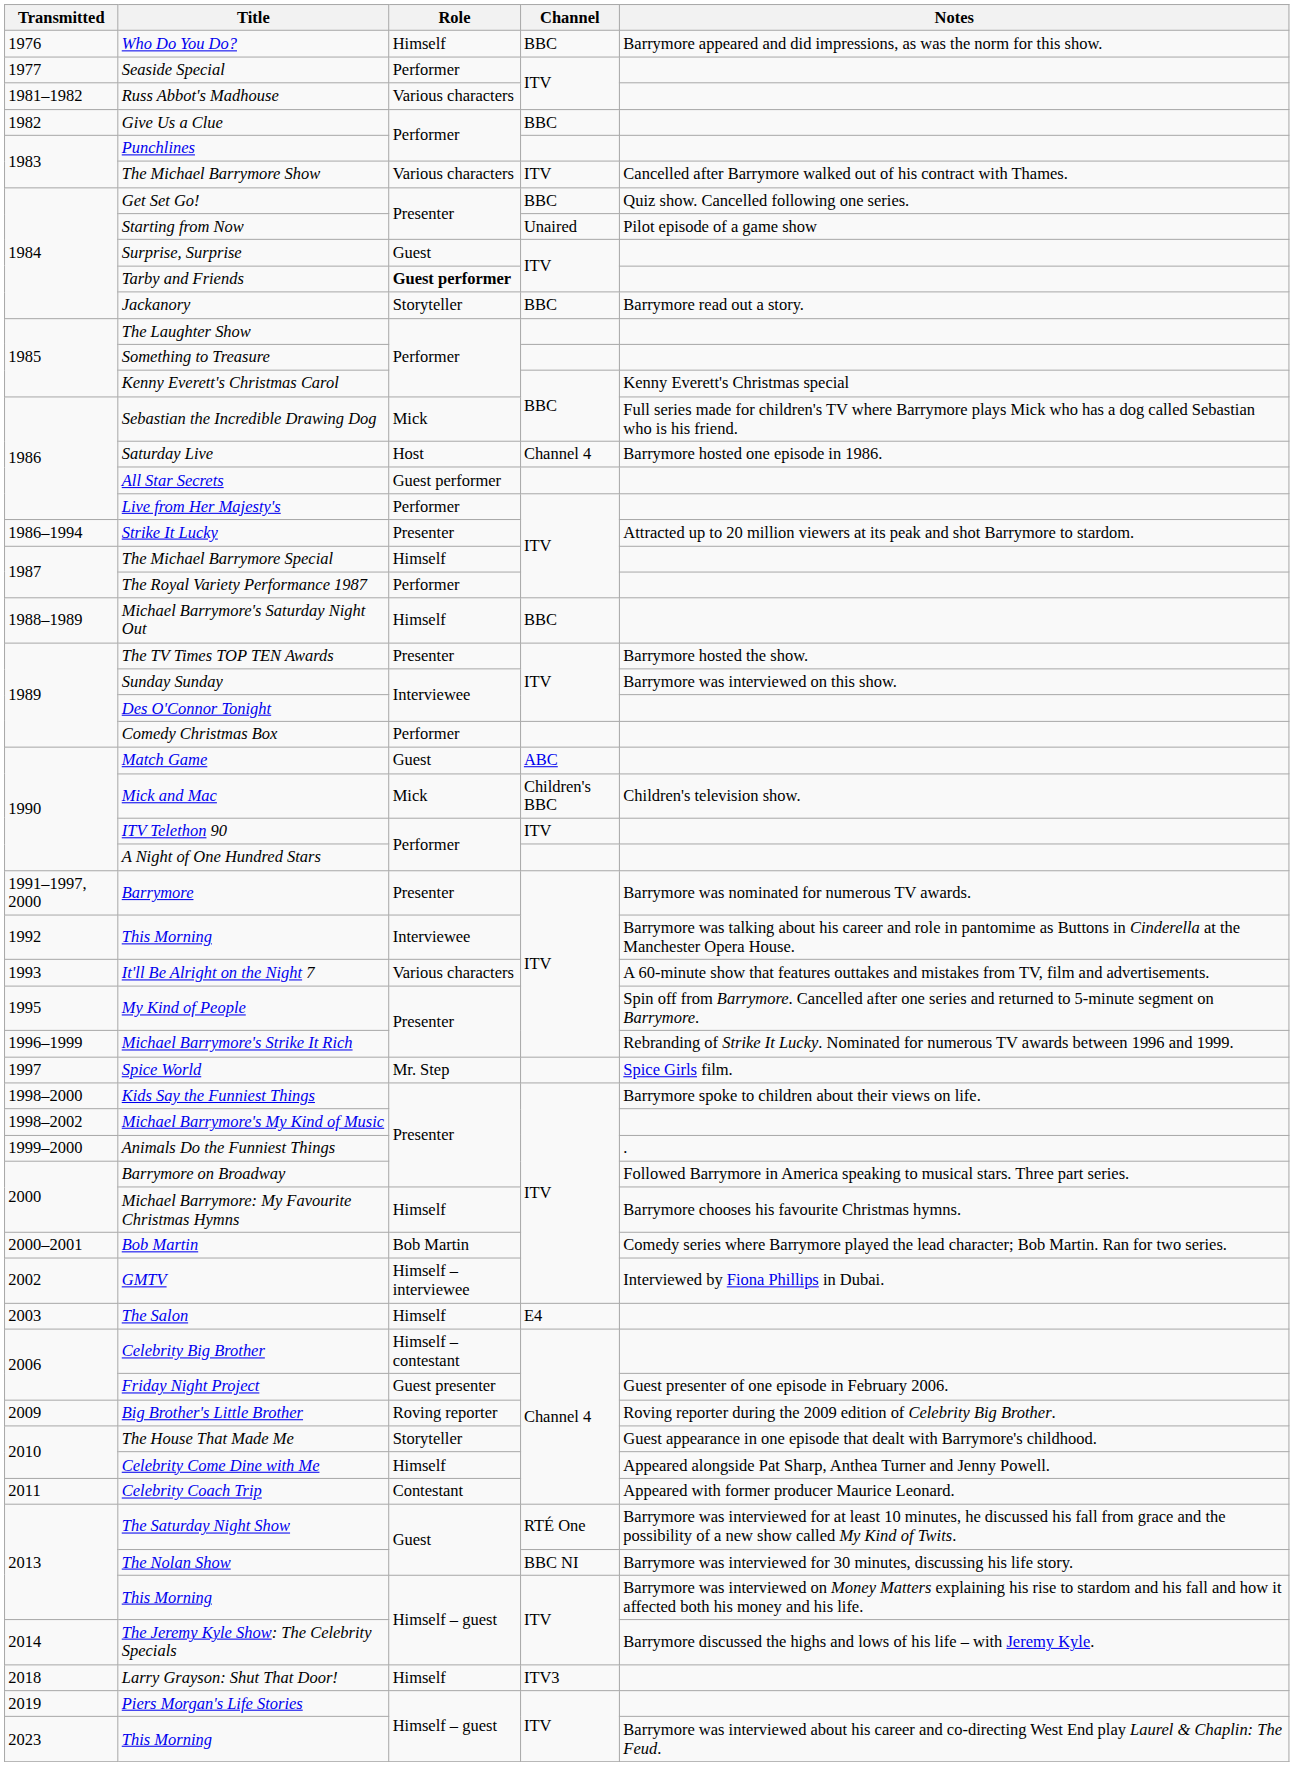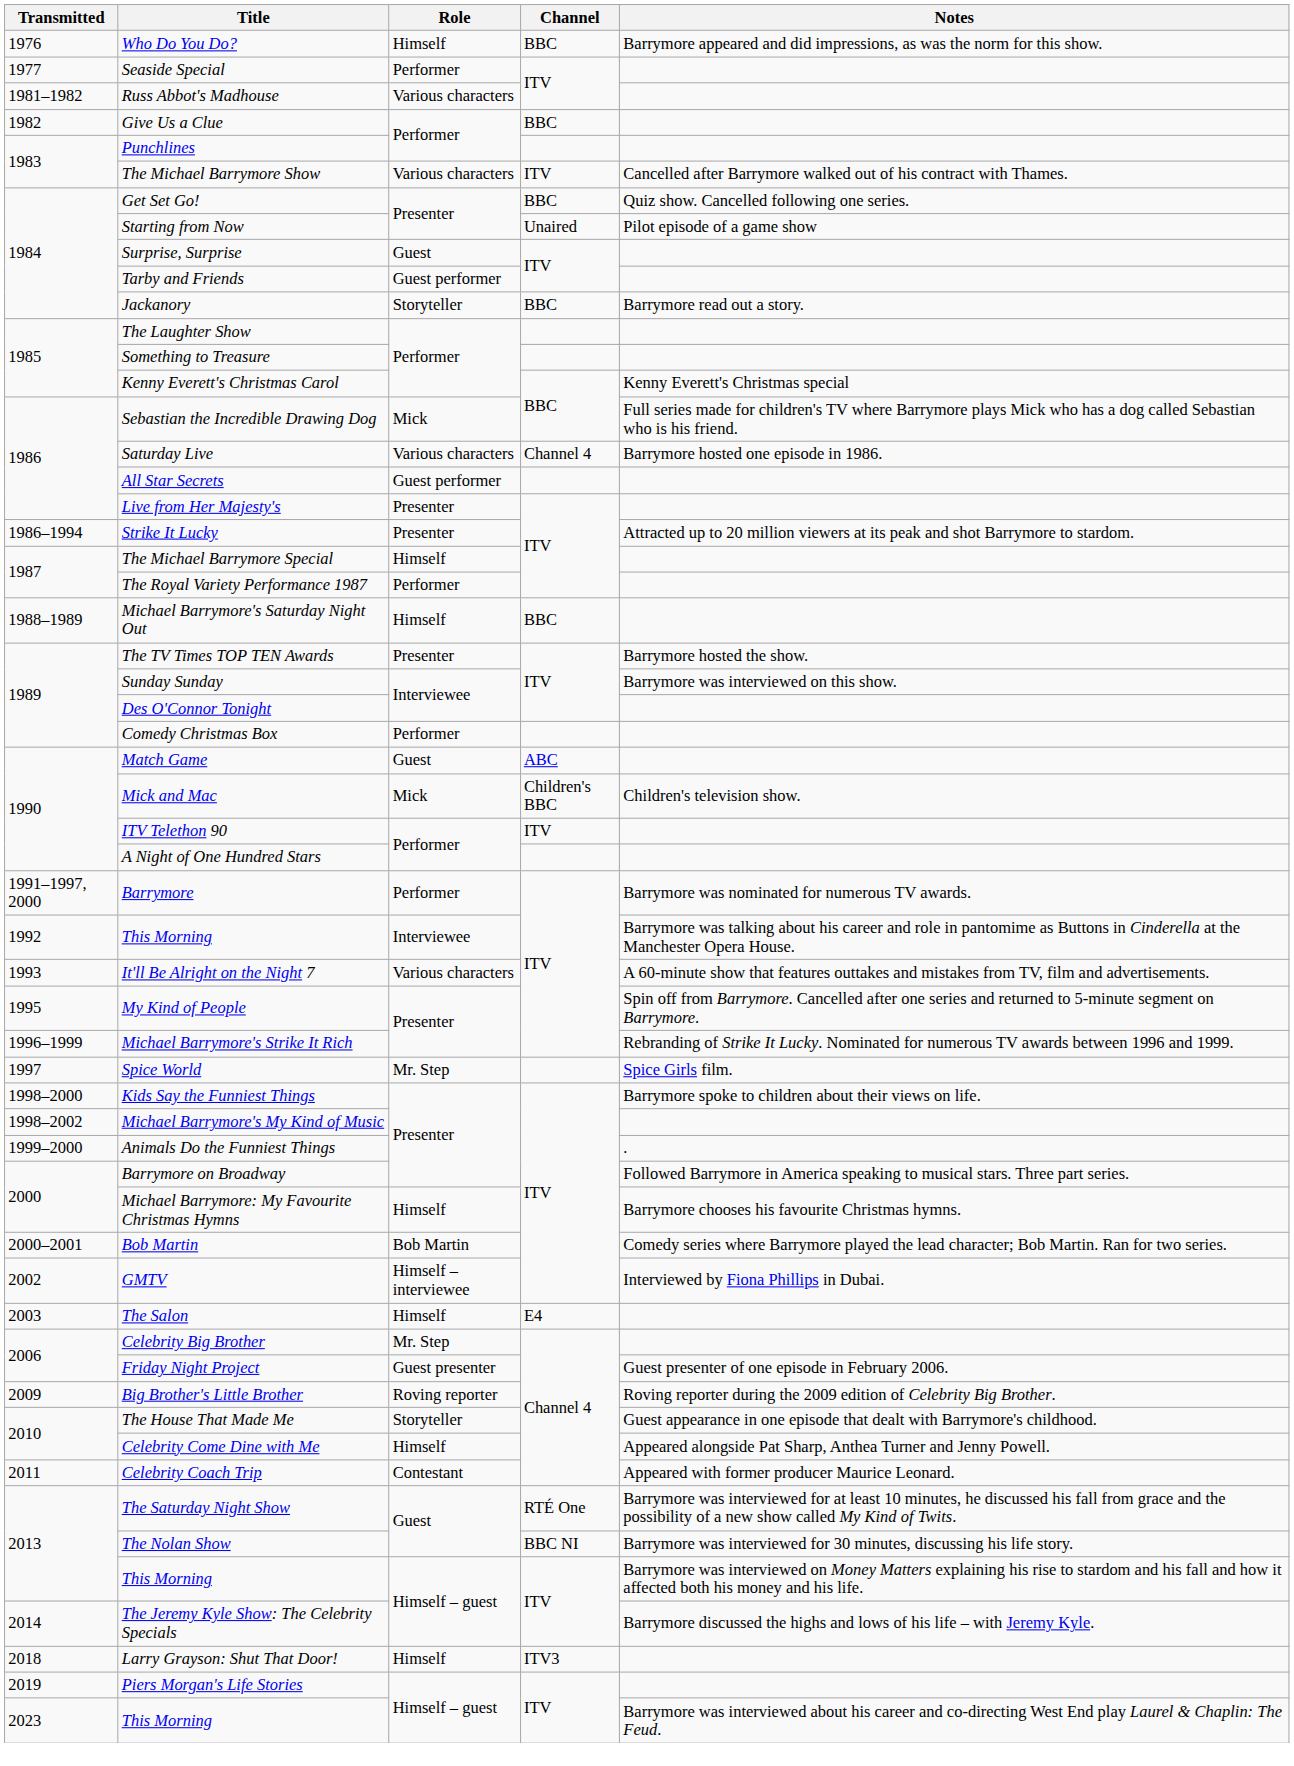Tarby and Friends | Role: bold -> normal
Saturday Live | Role: Host -> Various characters
Live from Her Majesty's | Role: Performer -> Presenter
Barrymore | Role: Presenter -> Performer
Celebrity Big Brother | Role: Himself – contestant -> Mr. Step
